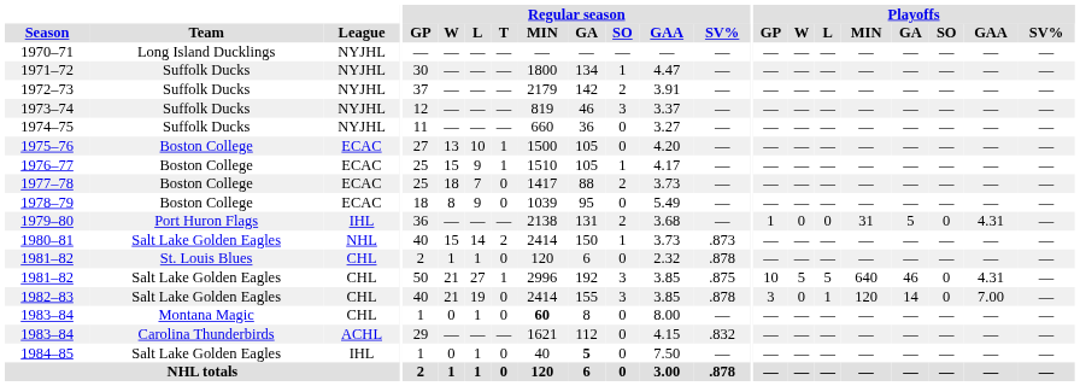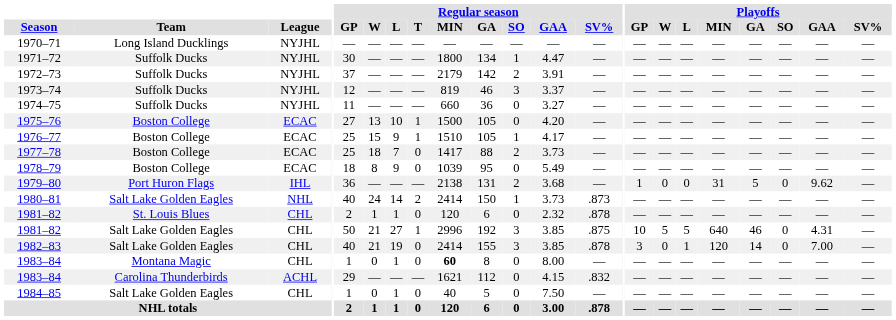1979–80 | Playoffs / GAA: 4.31 -> 9.62
1980–81 | Regular season / W: 15 -> 24
1984–85 | League: IHL -> CHL
1984–85 | Regular season / GA: bold -> normal
